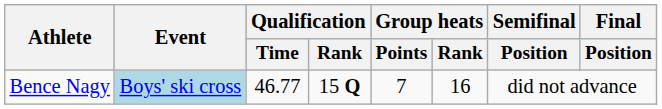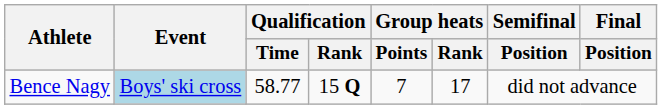Bence Nagy | Qualification / Time: 46.77 -> 58.77
Bence Nagy | Group heats / Rank: 16 -> 17
